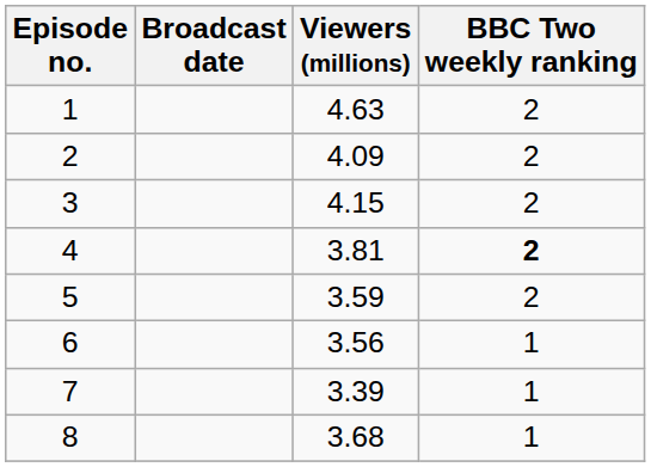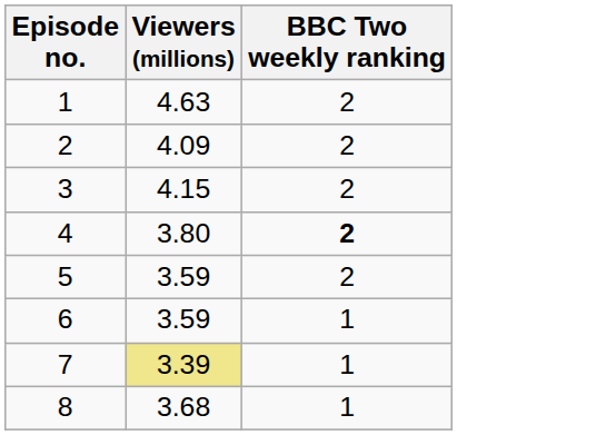- column: Broadcast date
4 | Viewers (millions): 3.81 -> 3.80
6 | Viewers (millions): 3.56 -> 3.59
7 | Viewers (millions): no background -> khaki background
